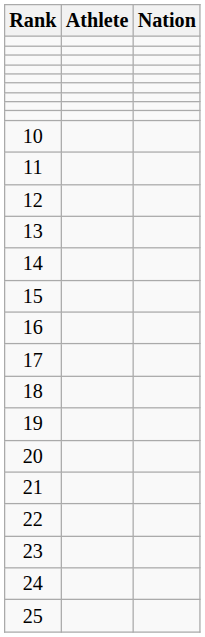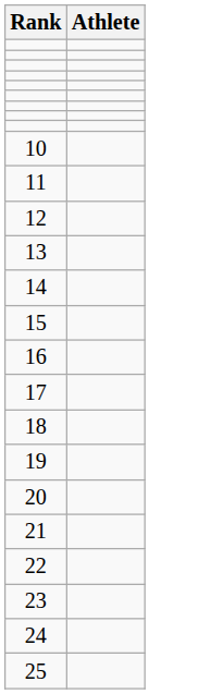- column: Nation
